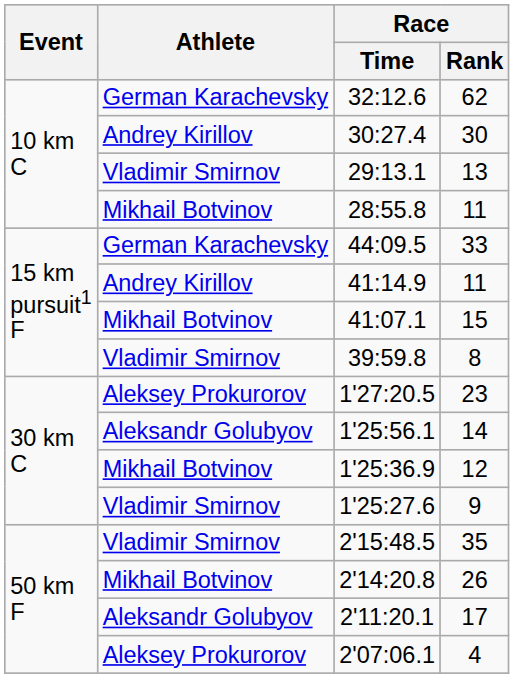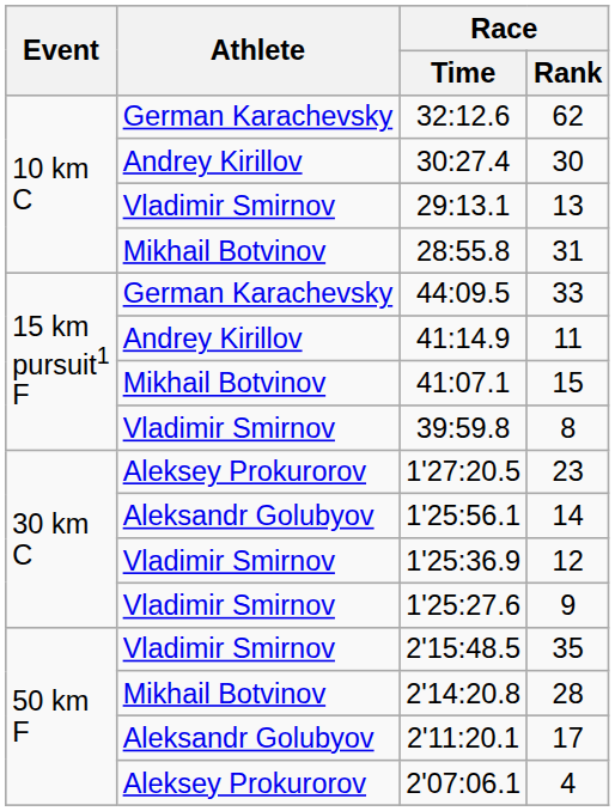28:55.8 | Race / Rank: 11 -> 31
1'25:36.9 | Athlete: Mikhail Botvinov -> Vladimir Smirnov
2'14:20.8 | Race / Rank: 26 -> 28
